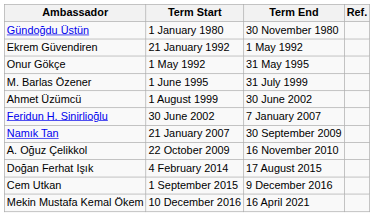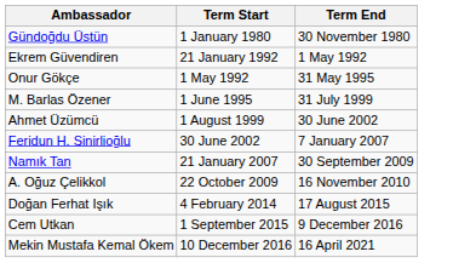- column: Ref.
